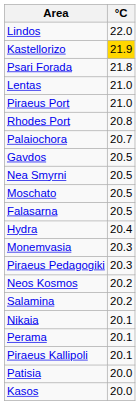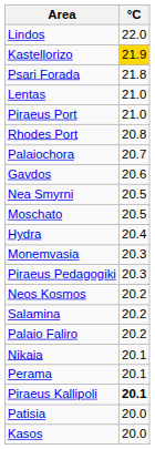Gavdos | °C: 20.5 -> 20.6
- row: Falasarna | 20.5
+ row: Palaio Faliro | 20.2
Piraeus Kallipoli | °C: normal -> bold
